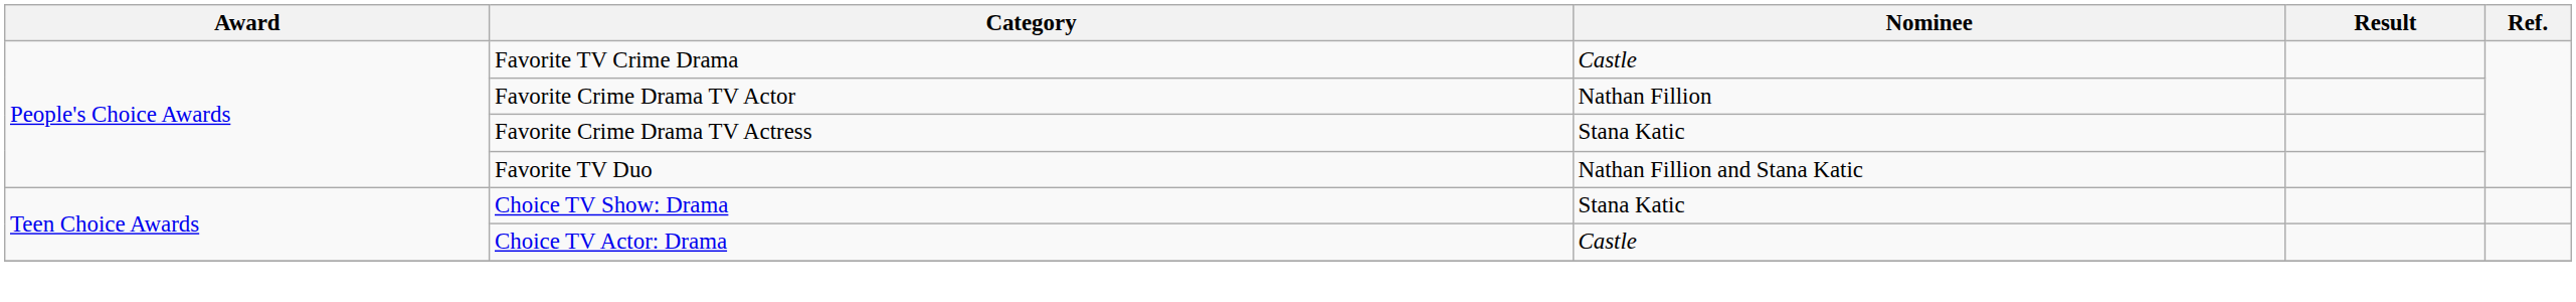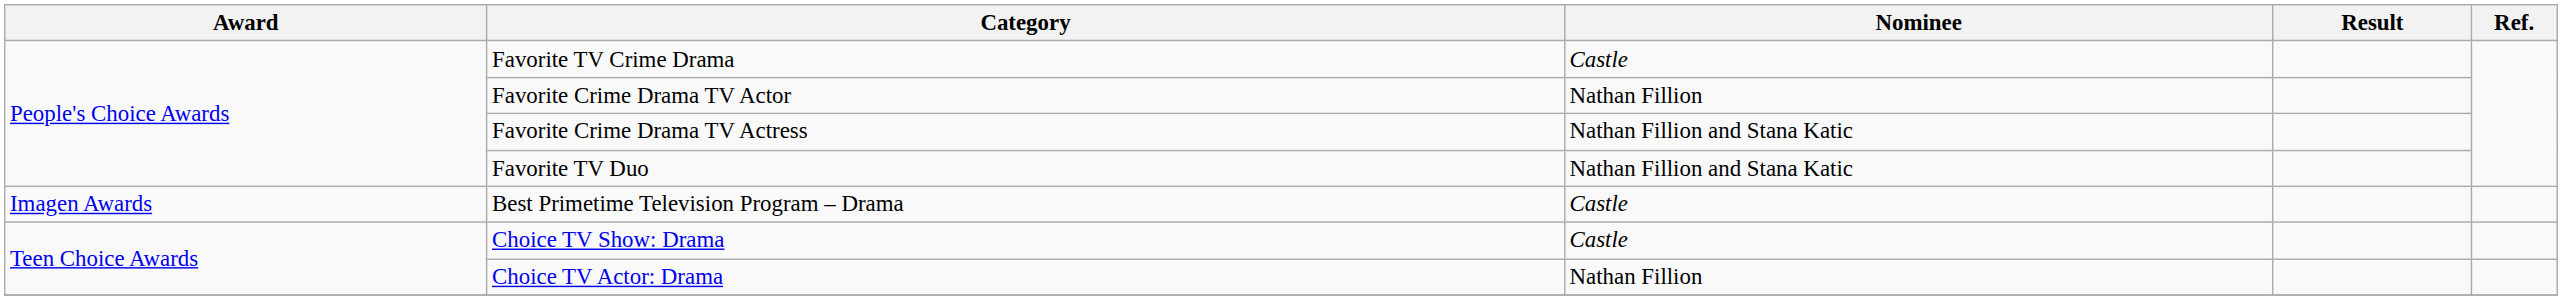Favorite Crime Drama TV Actress | Nominee: Stana Katic -> Nathan Fillion and Stana Katic
+ row: Imagen Awards | Best Primetime Television Program – Drama | Castle
Choice TV Show: Drama | Nominee: Stana Katic -> Castle
Choice TV Actor: Drama | Nominee: Castle -> Nathan Fillion
